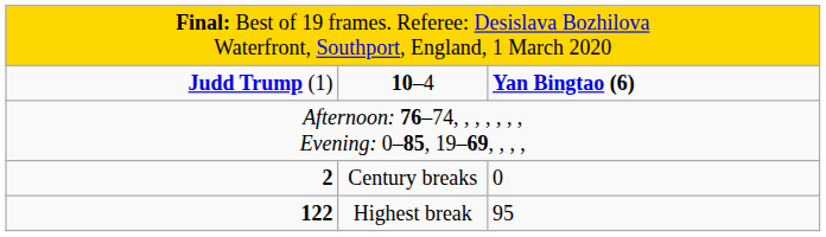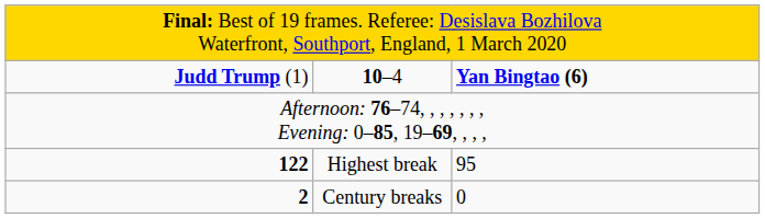rows swapped: 122 <-> 2
